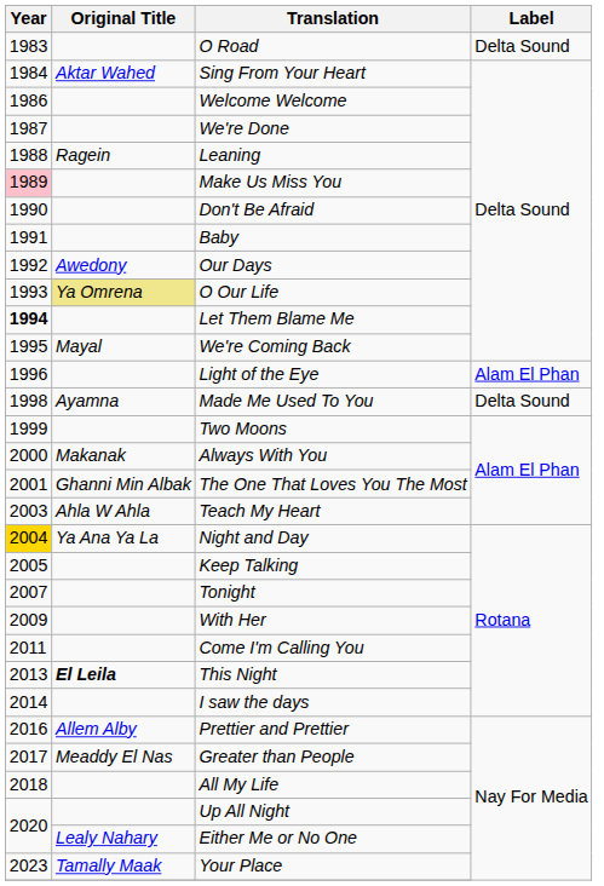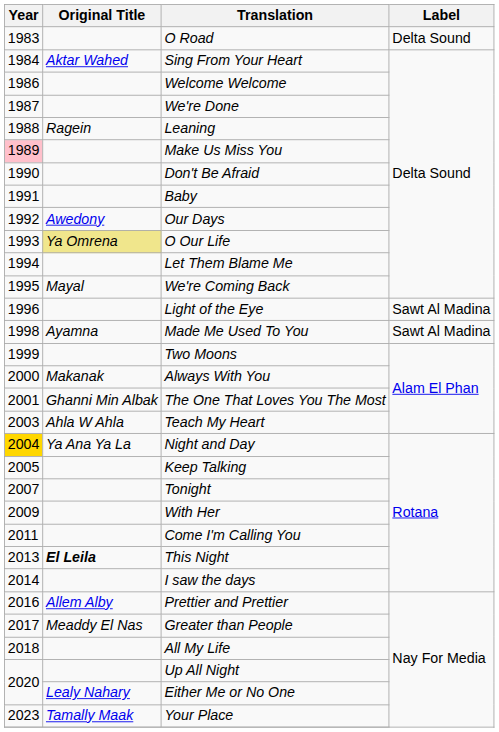Let Them Blame Me | Year: bold -> normal
Light of the Eye | Label: Alam El Phan -> Sawt Al Madina
Made Me Used To You | Label: Delta Sound -> Sawt Al Madina
